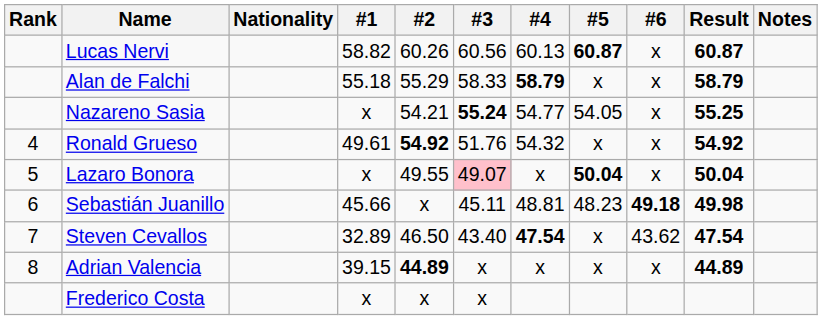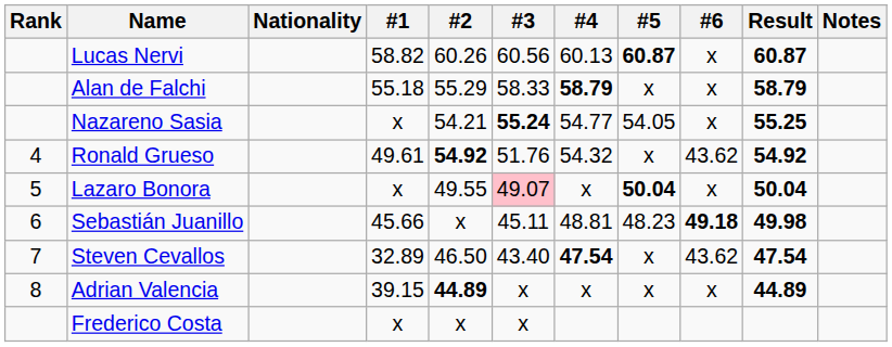Ronald Grueso | #6: x -> 43.62
